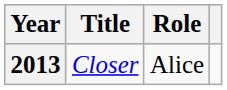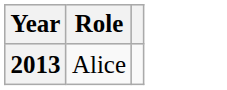- column: Title | Closer
